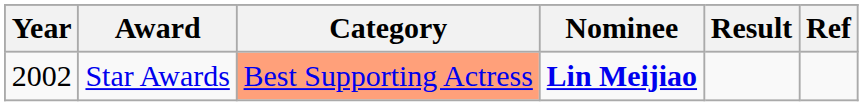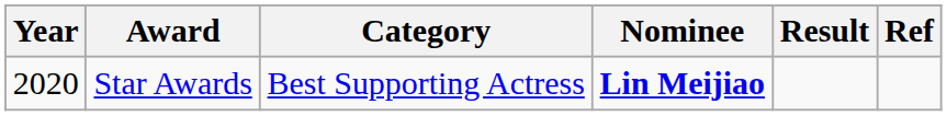Star Awards | Year: 2002 -> 2020
Star Awards | Category: lightsalmon background -> no background
